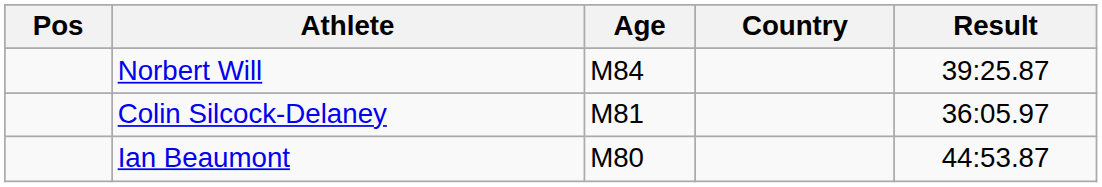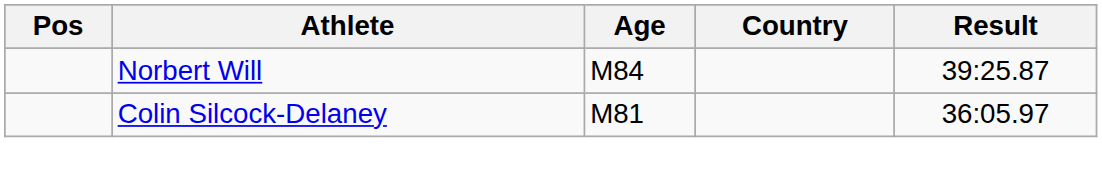- row: Ian Beaumont | M80 | 44:53.87
